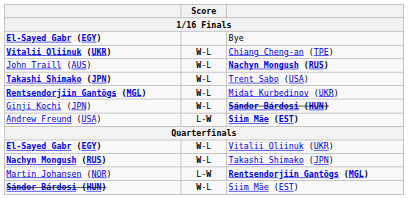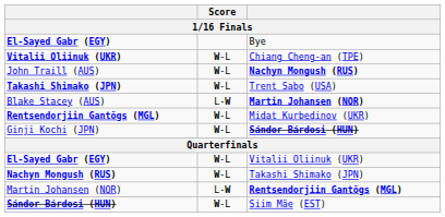+ row: Blake Stacey (AUS) | L-W | Martin Johansen (NOR)
- row: Andrew Freund (USA) | L-W | Siim Mäe (EST)
